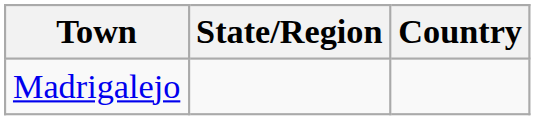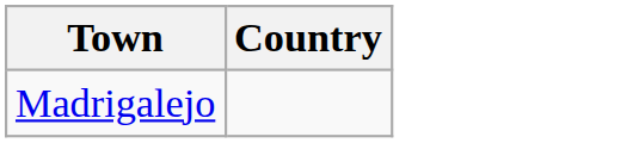- column: State/Region
